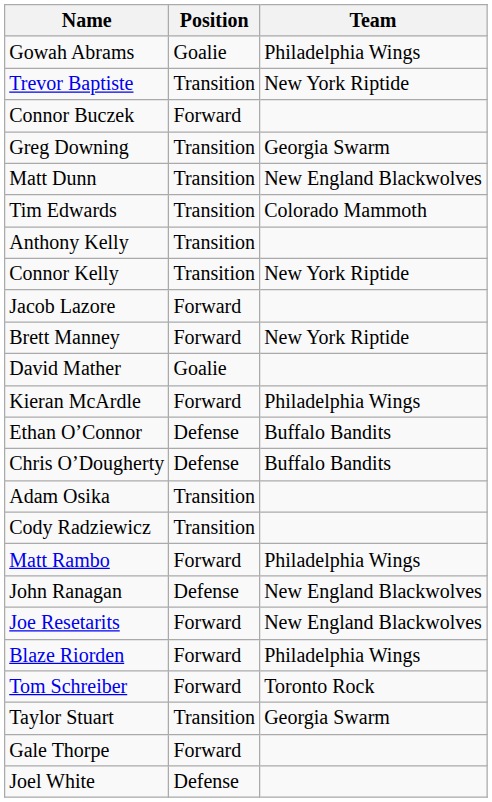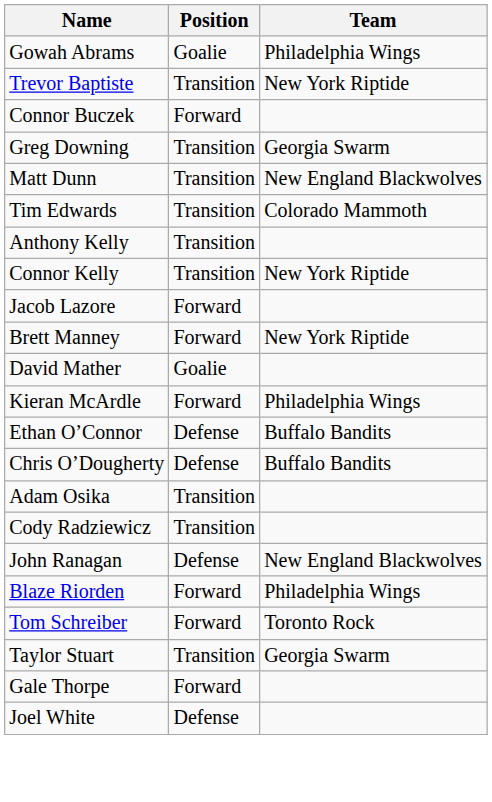- row: Matt Rambo | Forward | Philadelphia Wings
- row: Joe Resetarits | Forward | New England Blackwolves
